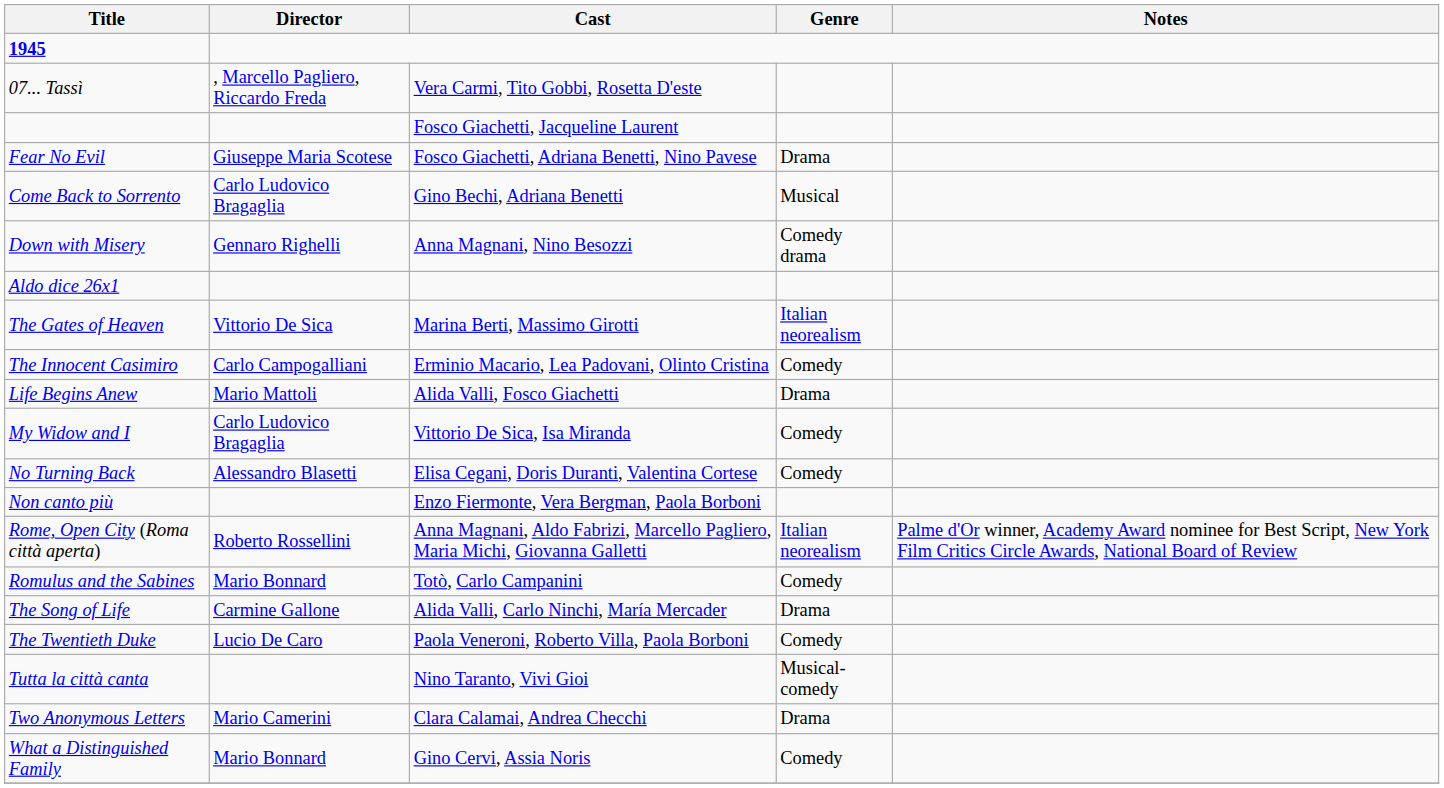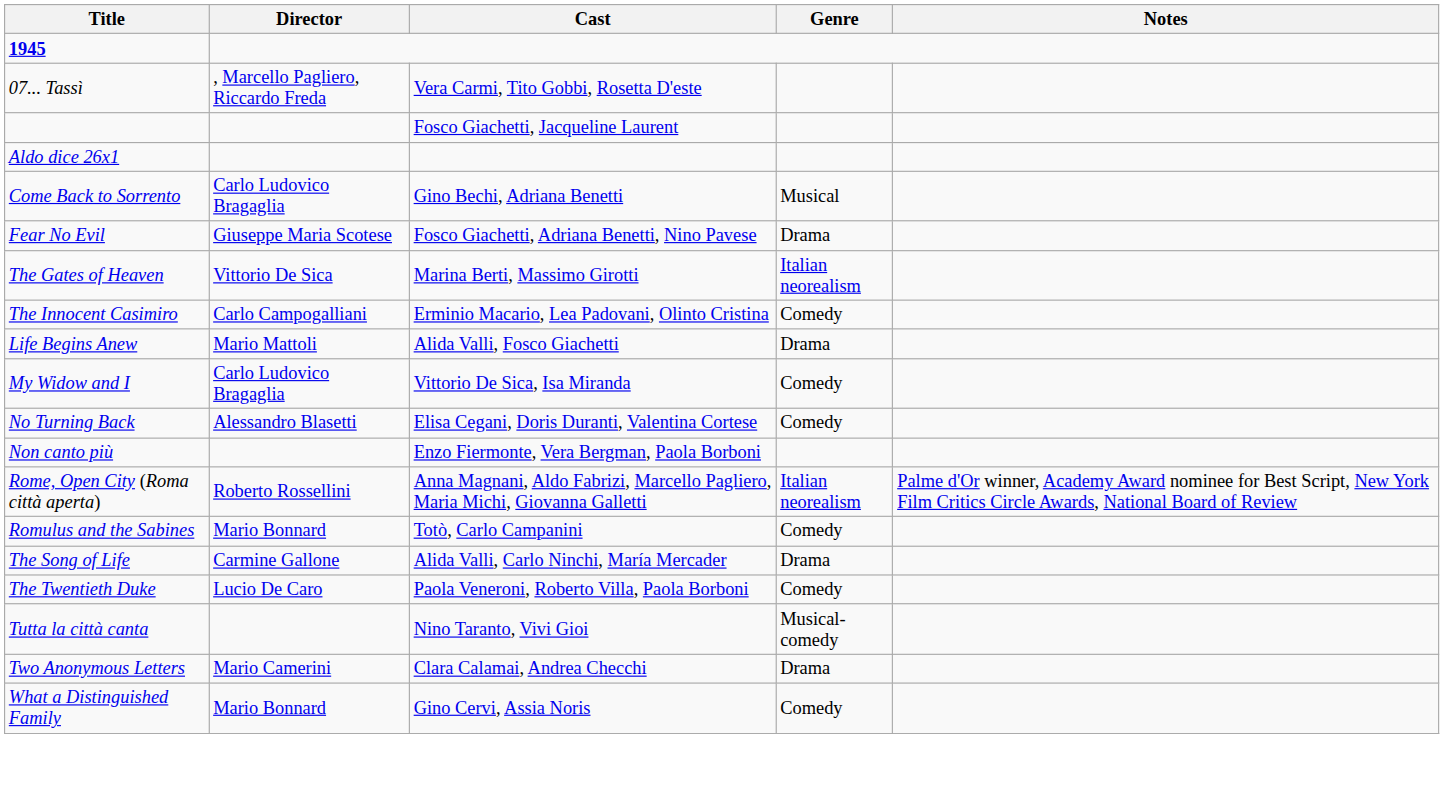rows swapped: Aldo dice 26x1 <-> Fear No Evil
- row: Down with Misery | Gennaro Righelli | Anna Magnani, Nino Besozzi | Comedy drama
